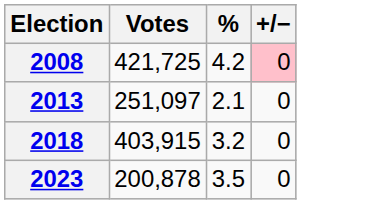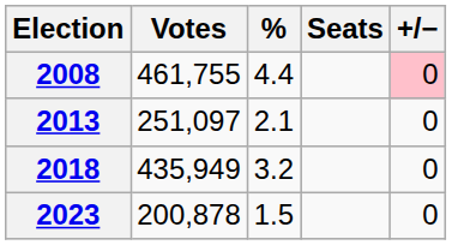+ column: Seats
2008 | Votes: 421,725 -> 461,755
2008 | %: 4.2 -> 4.4
2018 | Votes: 403,915 -> 435,949
2023 | %: 3.5 -> 1.5
